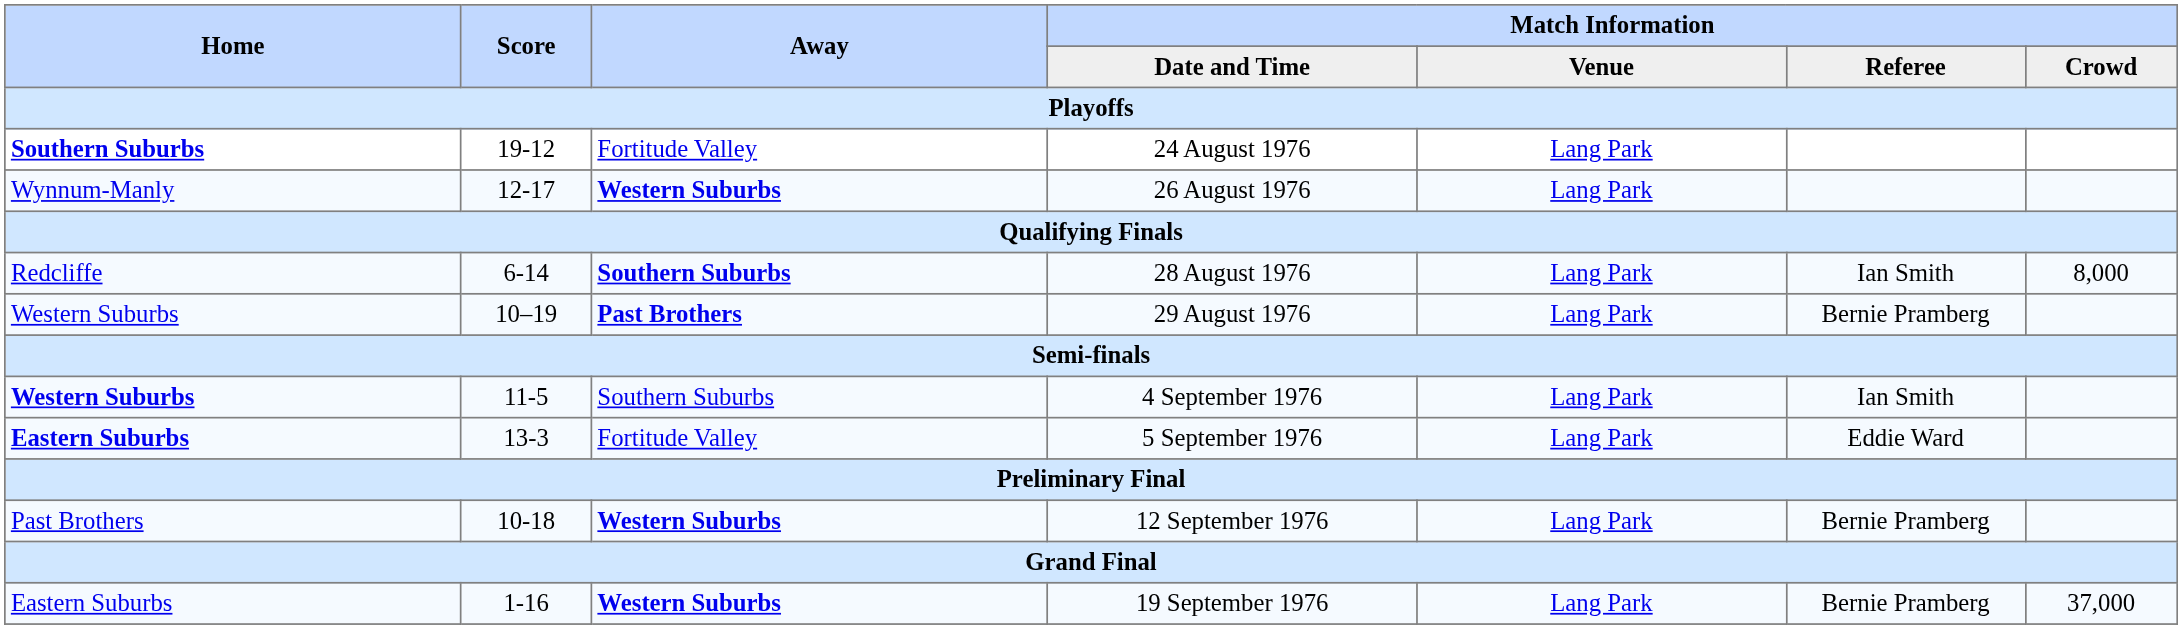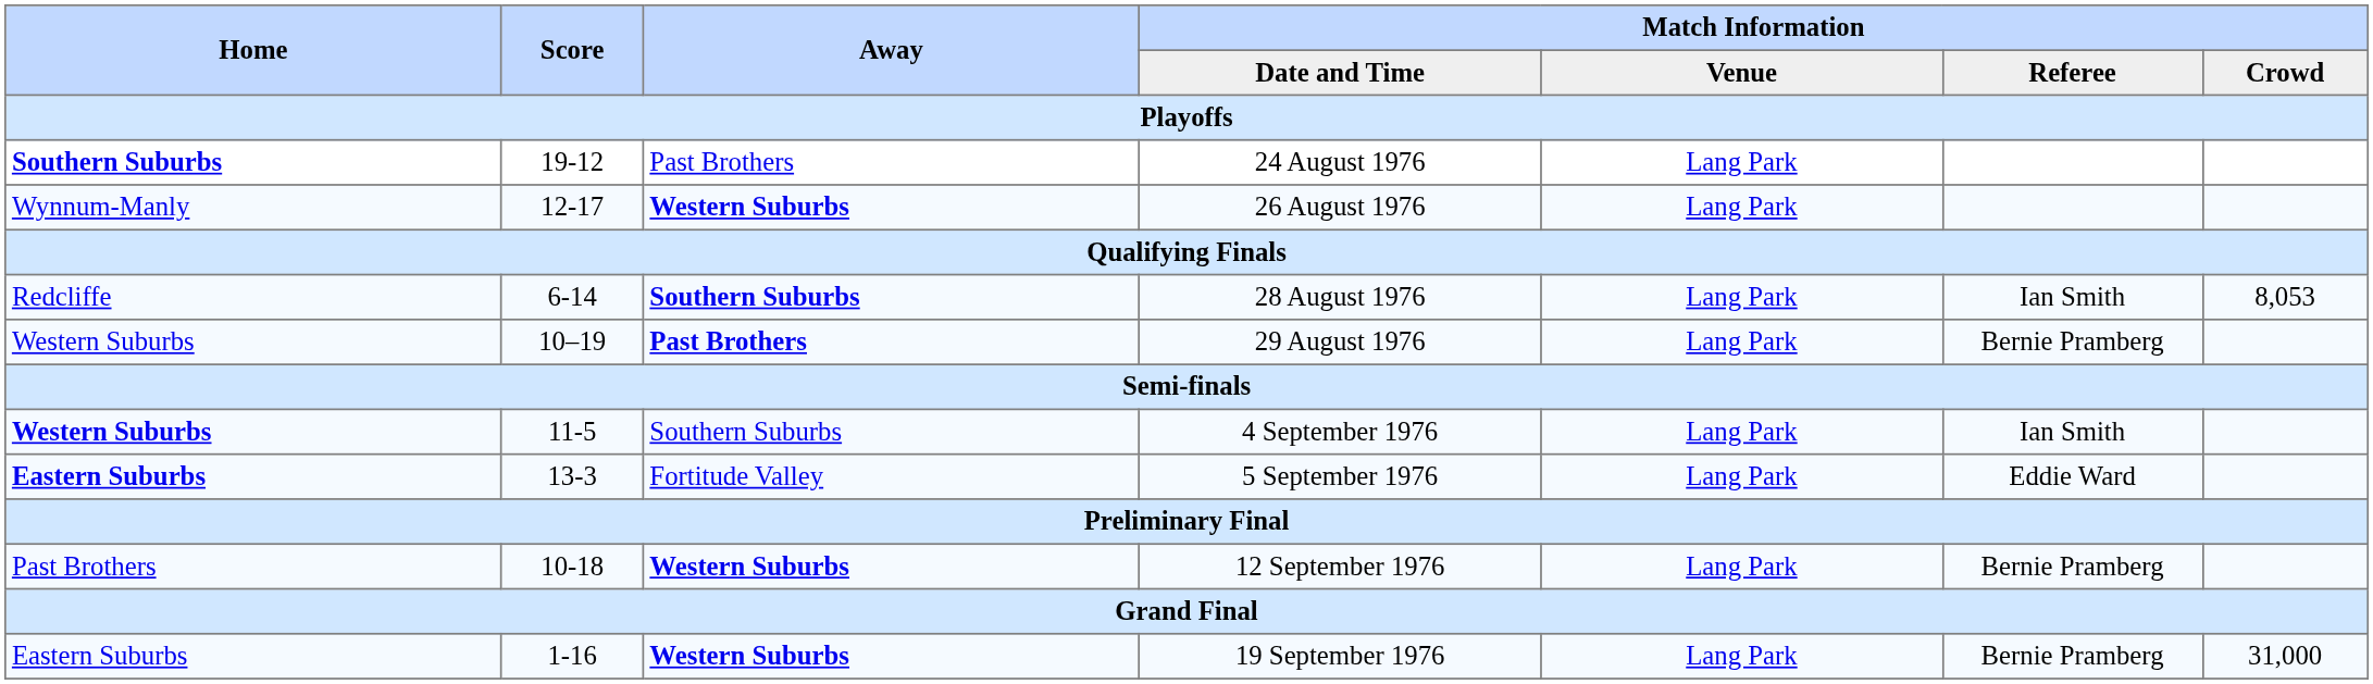24 August 1976 | Away: Fortitude Valley -> Past Brothers
28 August 1976 | Match Information / Crowd: 8,000 -> 8,053
19 September 1976 | Match Information / Crowd: 37,000 -> 31,000
